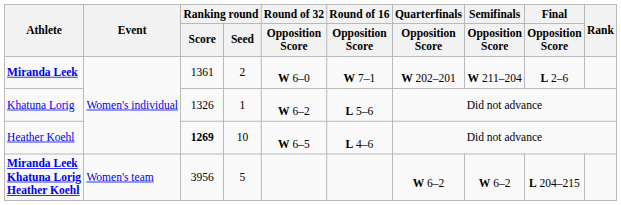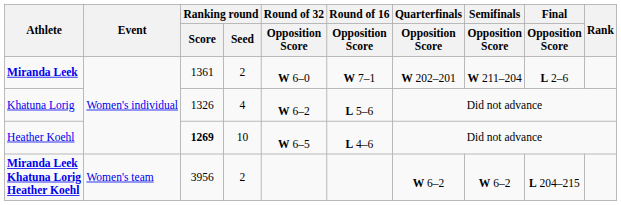Khatuna Lorig | Ranking round / Seed: 1 -> 4
Miranda Leek Khatuna Lorig Heather Koehl | Ranking round / Seed: 5 -> 2
